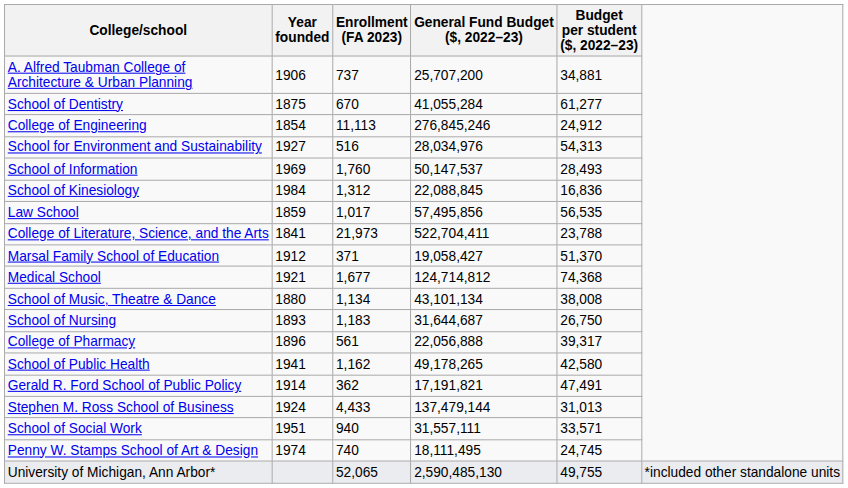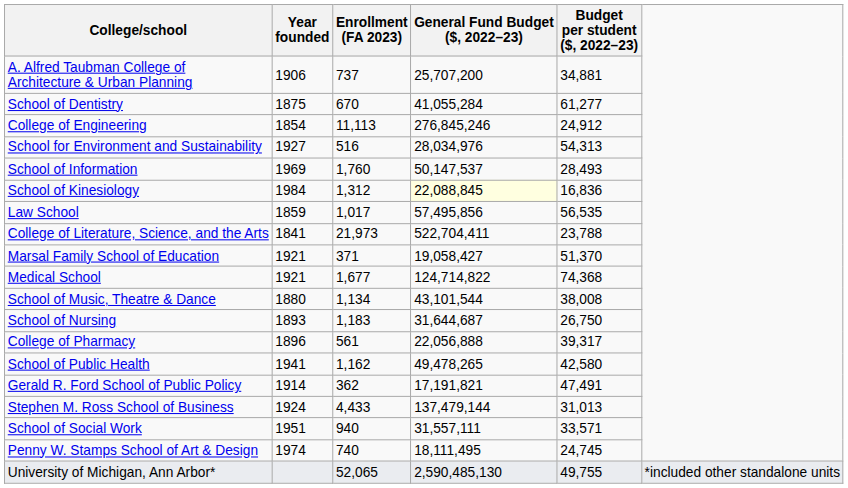School of Kinesiology | General Fund Budget ($, 2022–23): no background -> lightyellow background
Marsal Family School of Education | Year founded: 1912 -> 1921
Medical School | General Fund Budget ($, 2022–23): 124,714,812 -> 124,714,822
School of Music, Theatre & Dance | General Fund Budget ($, 2022–23): 43,101,134 -> 43,101,544
School of Public Health | General Fund Budget ($, 2022–23): 49,178,265 -> 49,478,265
